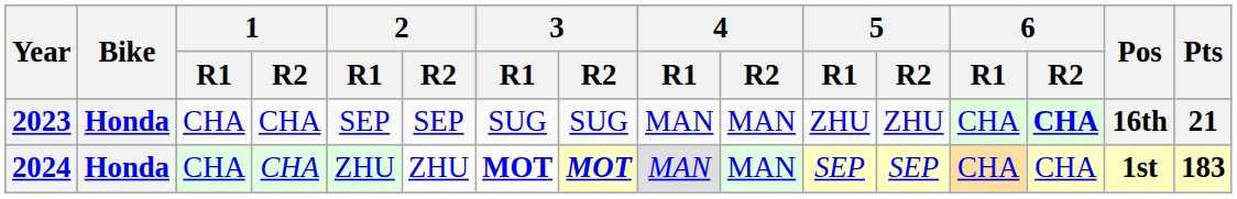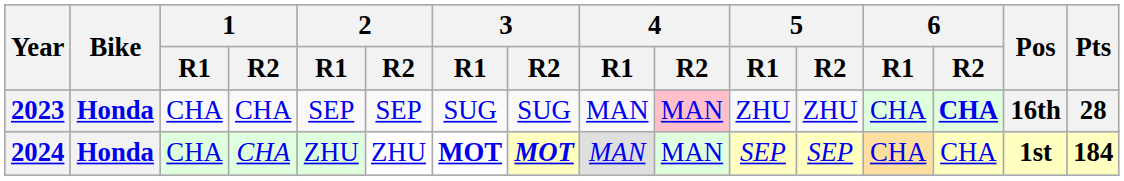2023 | 4 / R2: no background -> pink background
2023 | Pts: 21 -> 28
2024 | Pts: 183 -> 184
